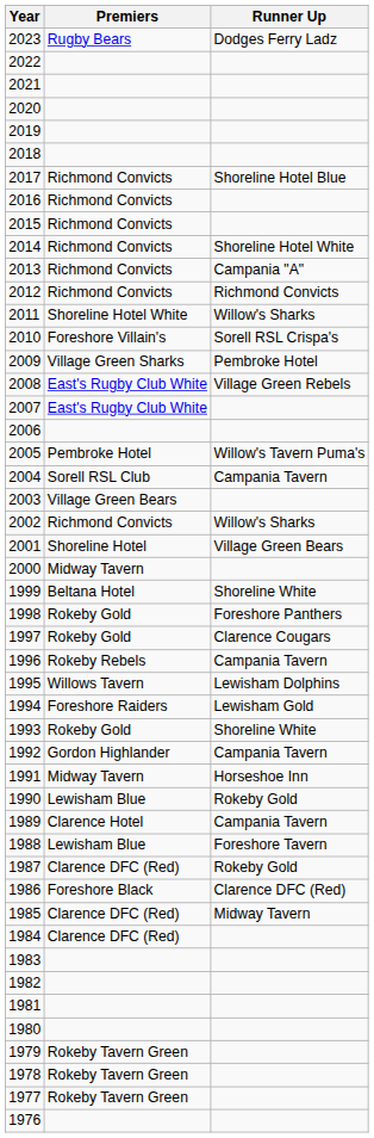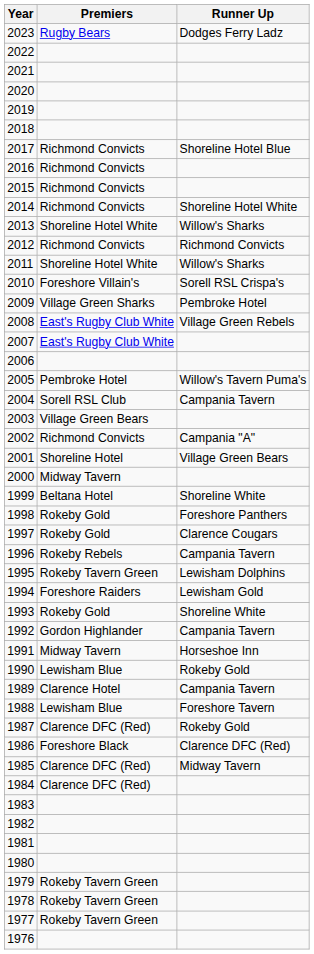2013 | Premiers: Richmond Convicts -> Shoreline Hotel White
2013 | Runner Up: Campania "A" -> Willow's Sharks
2002 | Runner Up: Willow's Sharks -> Campania "A"
1995 | Premiers: Willows Tavern -> Rokeby Tavern Green
